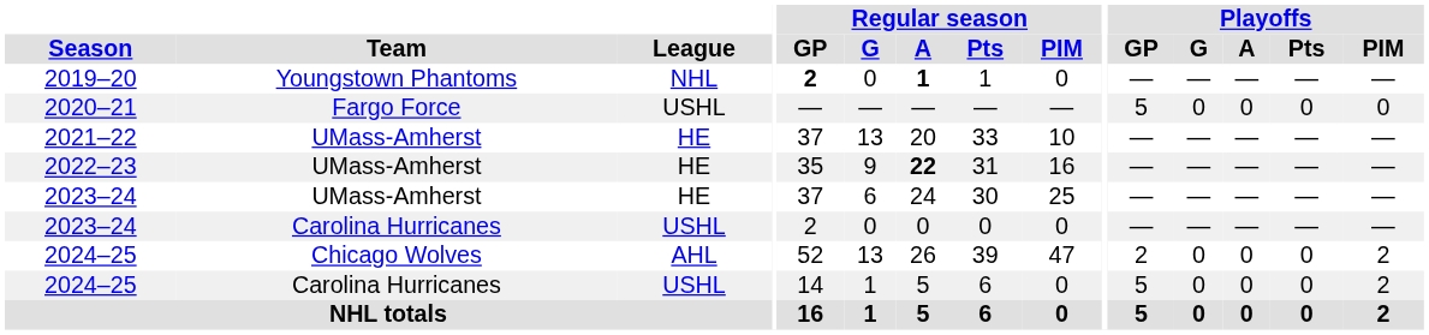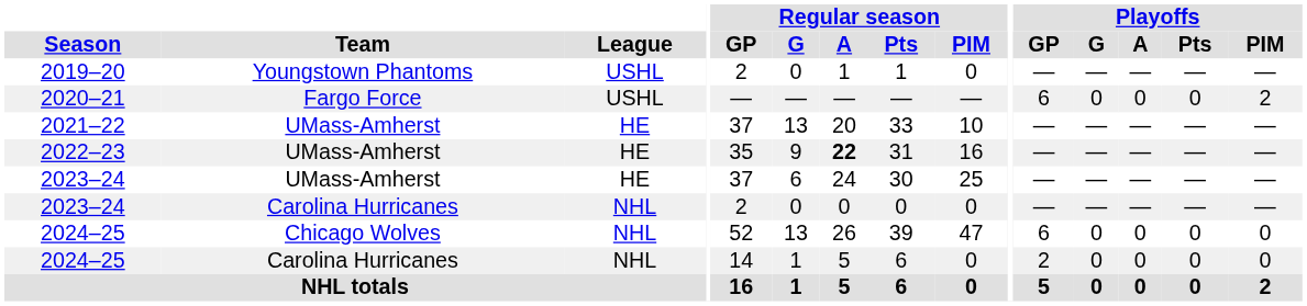2019–20 | League: NHL -> USHL
2019–20 | Regular season / GP: bold -> normal
2019–20 | Regular season / A: bold -> normal
2020–21 | Playoffs / GP: 5 -> 6
2020–21 | Playoffs / PIM: 0 -> 2
2023–24 / Carolina Hurricanes | League: USHL -> NHL
2024–25 / Chicago Wolves | League: AHL -> NHL
2024–25 / Chicago Wolves | Playoffs / GP: 2 -> 6
2024–25 / Chicago Wolves | Playoffs / PIM: 2 -> 0
2024–25 / Carolina Hurricanes | League: USHL -> NHL
2024–25 / Carolina Hurricanes | Playoffs / GP: 5 -> 2
2024–25 / Carolina Hurricanes | Playoffs / PIM: 2 -> 0
